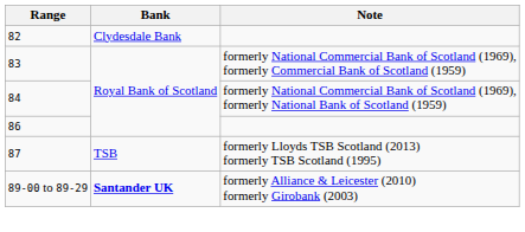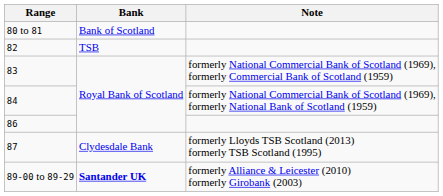+ row: 80 to 81 | Bank of Scotland
82 | Bank: Clydesdale Bank -> TSB
87 | Bank: TSB -> Clydesdale Bank
